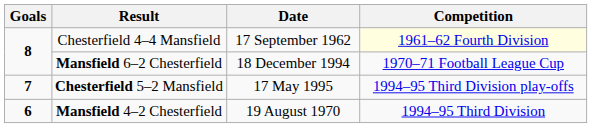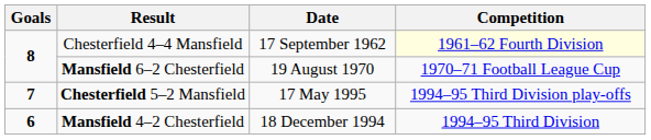Mansfield 6–2 Chesterfield | Date: 18 December 1994 -> 19 August 1970
Mansfield 4–2 Chesterfield | Date: 19 August 1970 -> 18 December 1994
